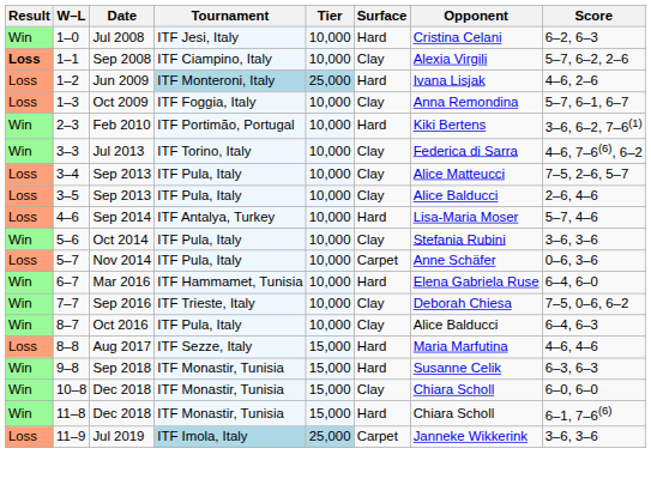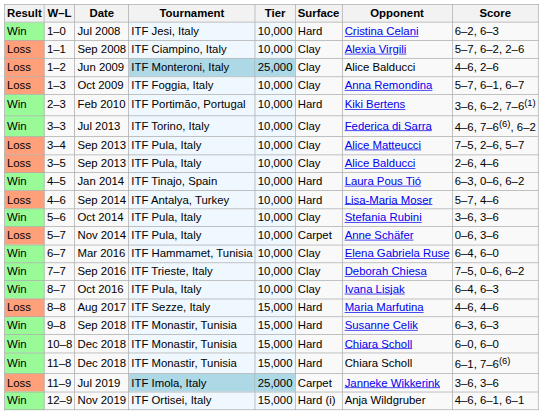Sep 2008 | Result: bold -> normal
Jun 2009 | Surface: Hard -> Clay
Jun 2009 | Opponent: Ivana Lisjak -> Alice Balducci
+ row: Win | 4–5 | Jan 2014 | ITF Tinajo, Spain | 10,000 | Hard | Laura Pous Tió | 6–3, 0–6, 6–2
Mar 2016 | Surface: Hard -> Clay
Oct 2016 | Opponent: Alice Balducci -> Ivana Lisjak
10–8 / Dec 2018 | Surface: Clay -> Hard
+ row: Win | 12–9 | Nov 2019 | ITF Ortisei, Italy | 15,000 | Hard (i) | Anja Wildgruber | 4–6, 6–1, 6–1
